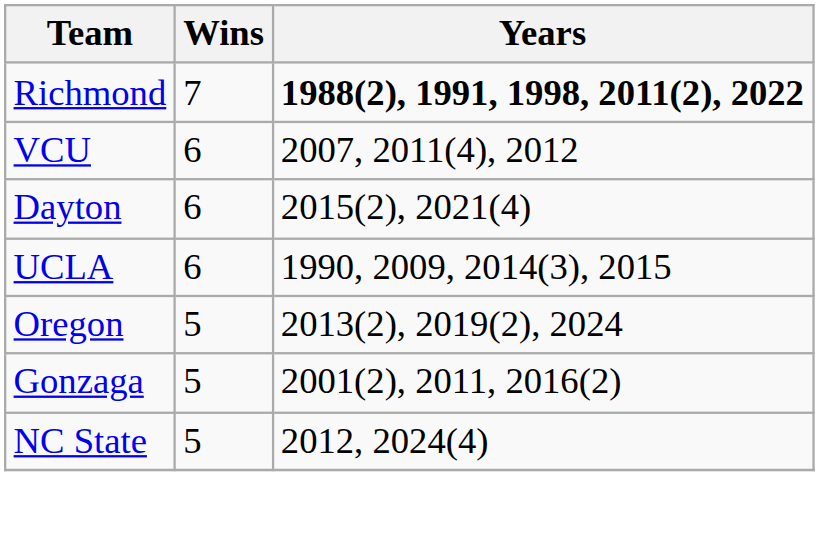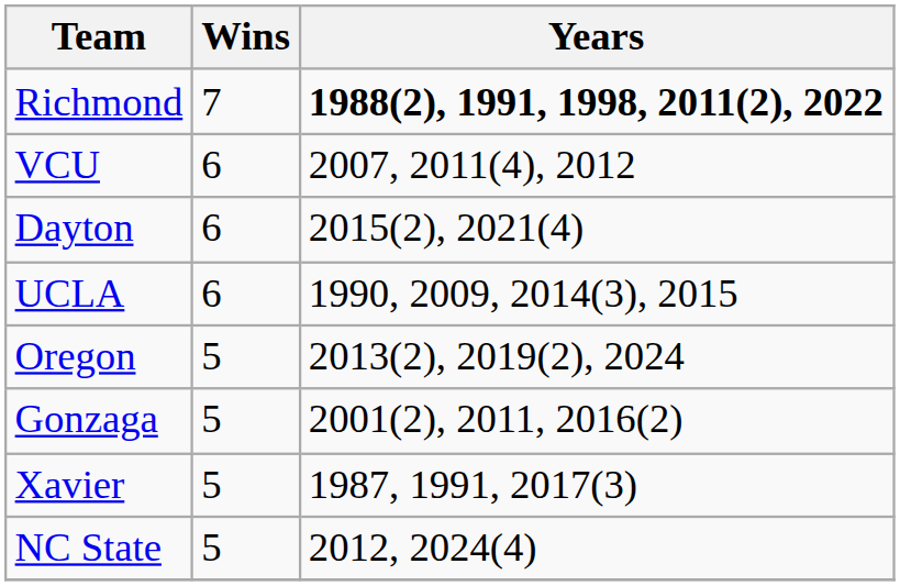+ row: Xavier | 5 | 1987, 1991, 2017(3)
